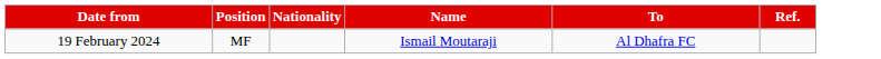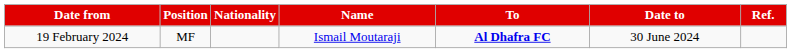+ column: Date to | 30 June 2024
19 February 2024 | To: normal -> bold
